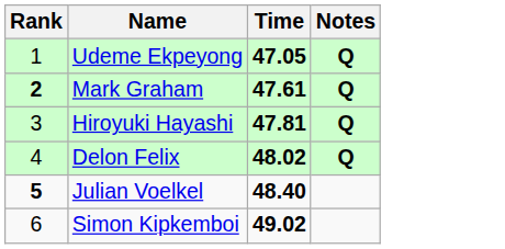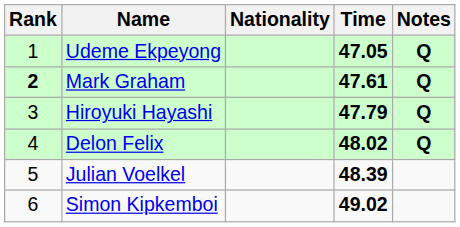+ column: Nationality
Hiroyuki Hayashi | Time: 47.81 -> 47.79
Julian Voelkel | Rank: bold -> normal
Julian Voelkel | Time: 48.40 -> 48.39
